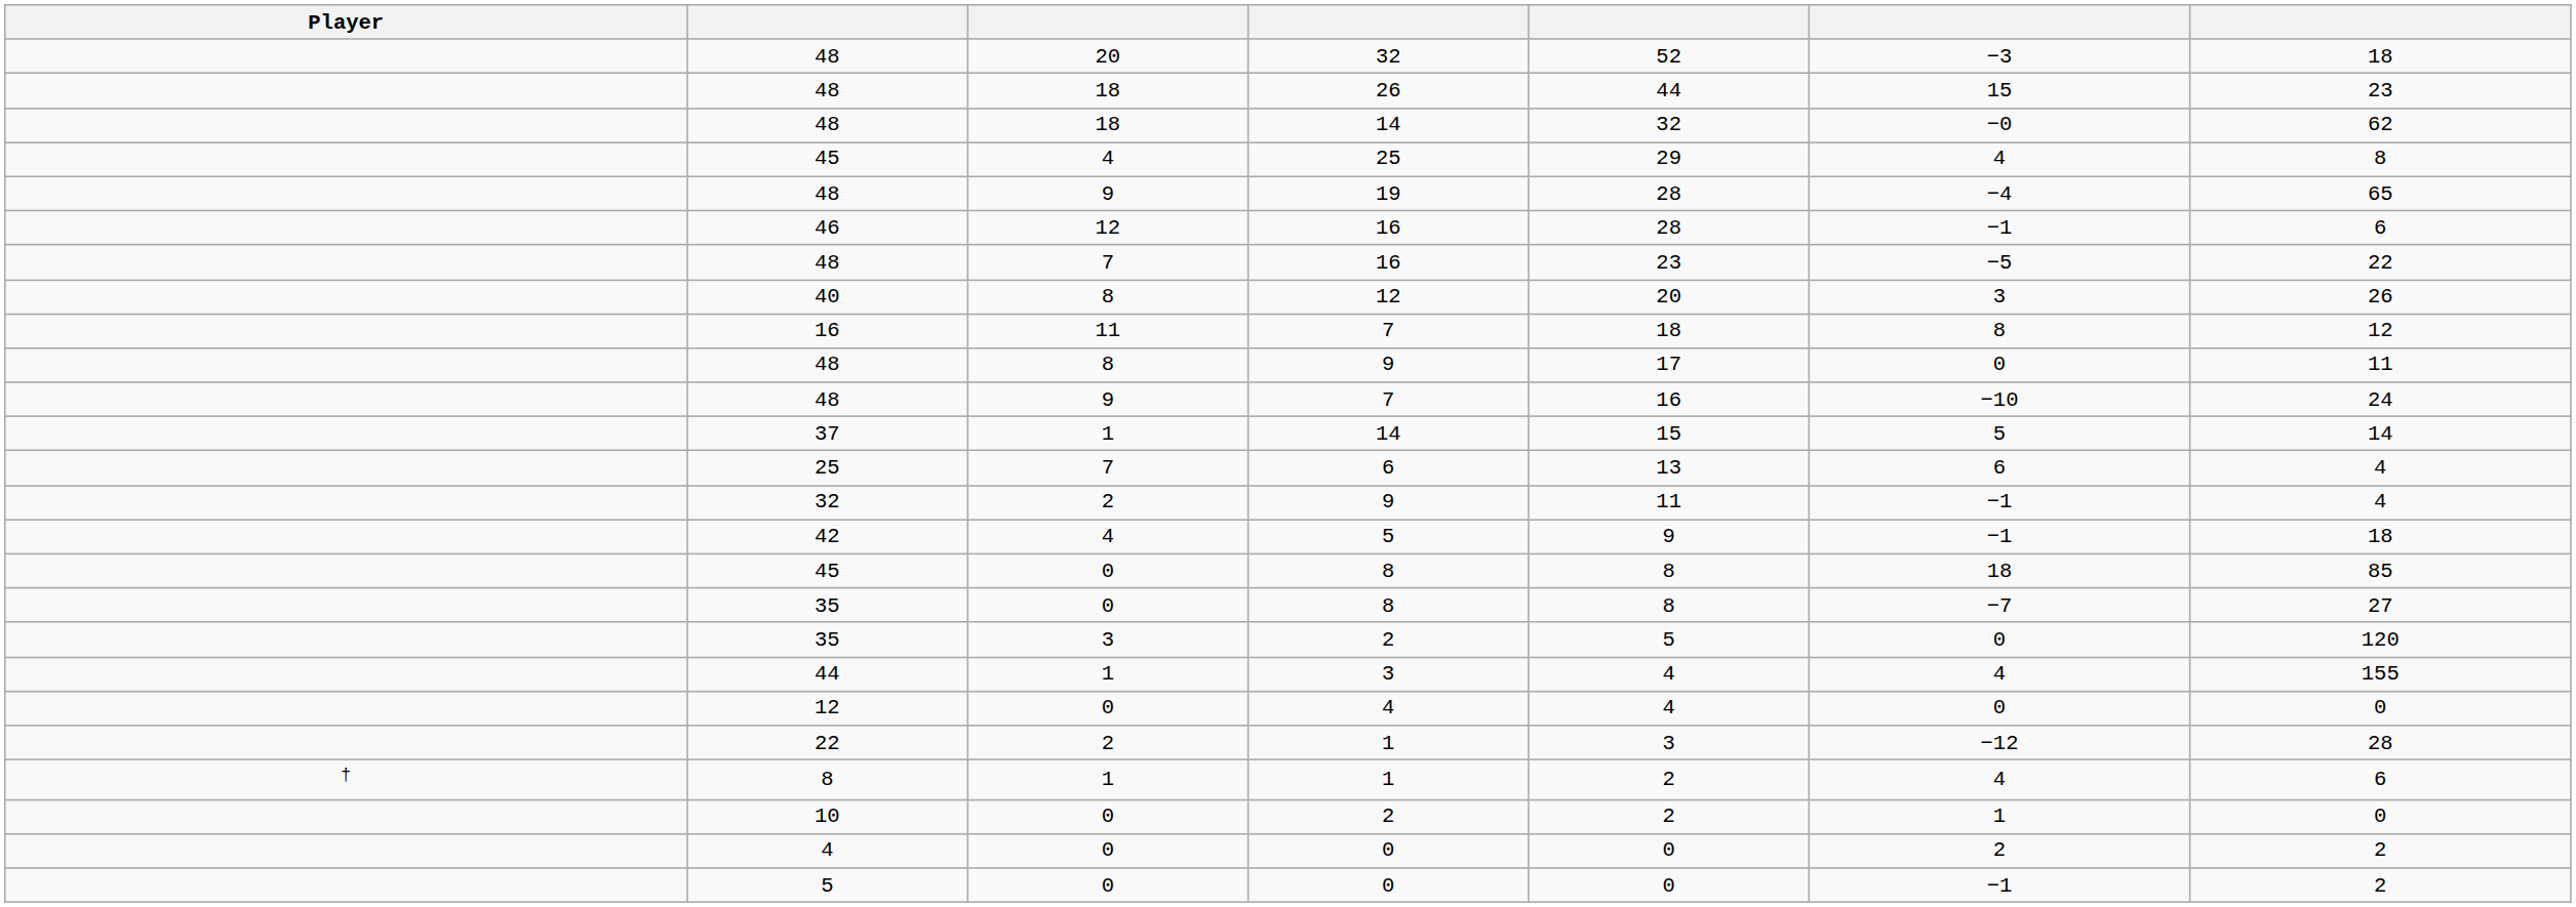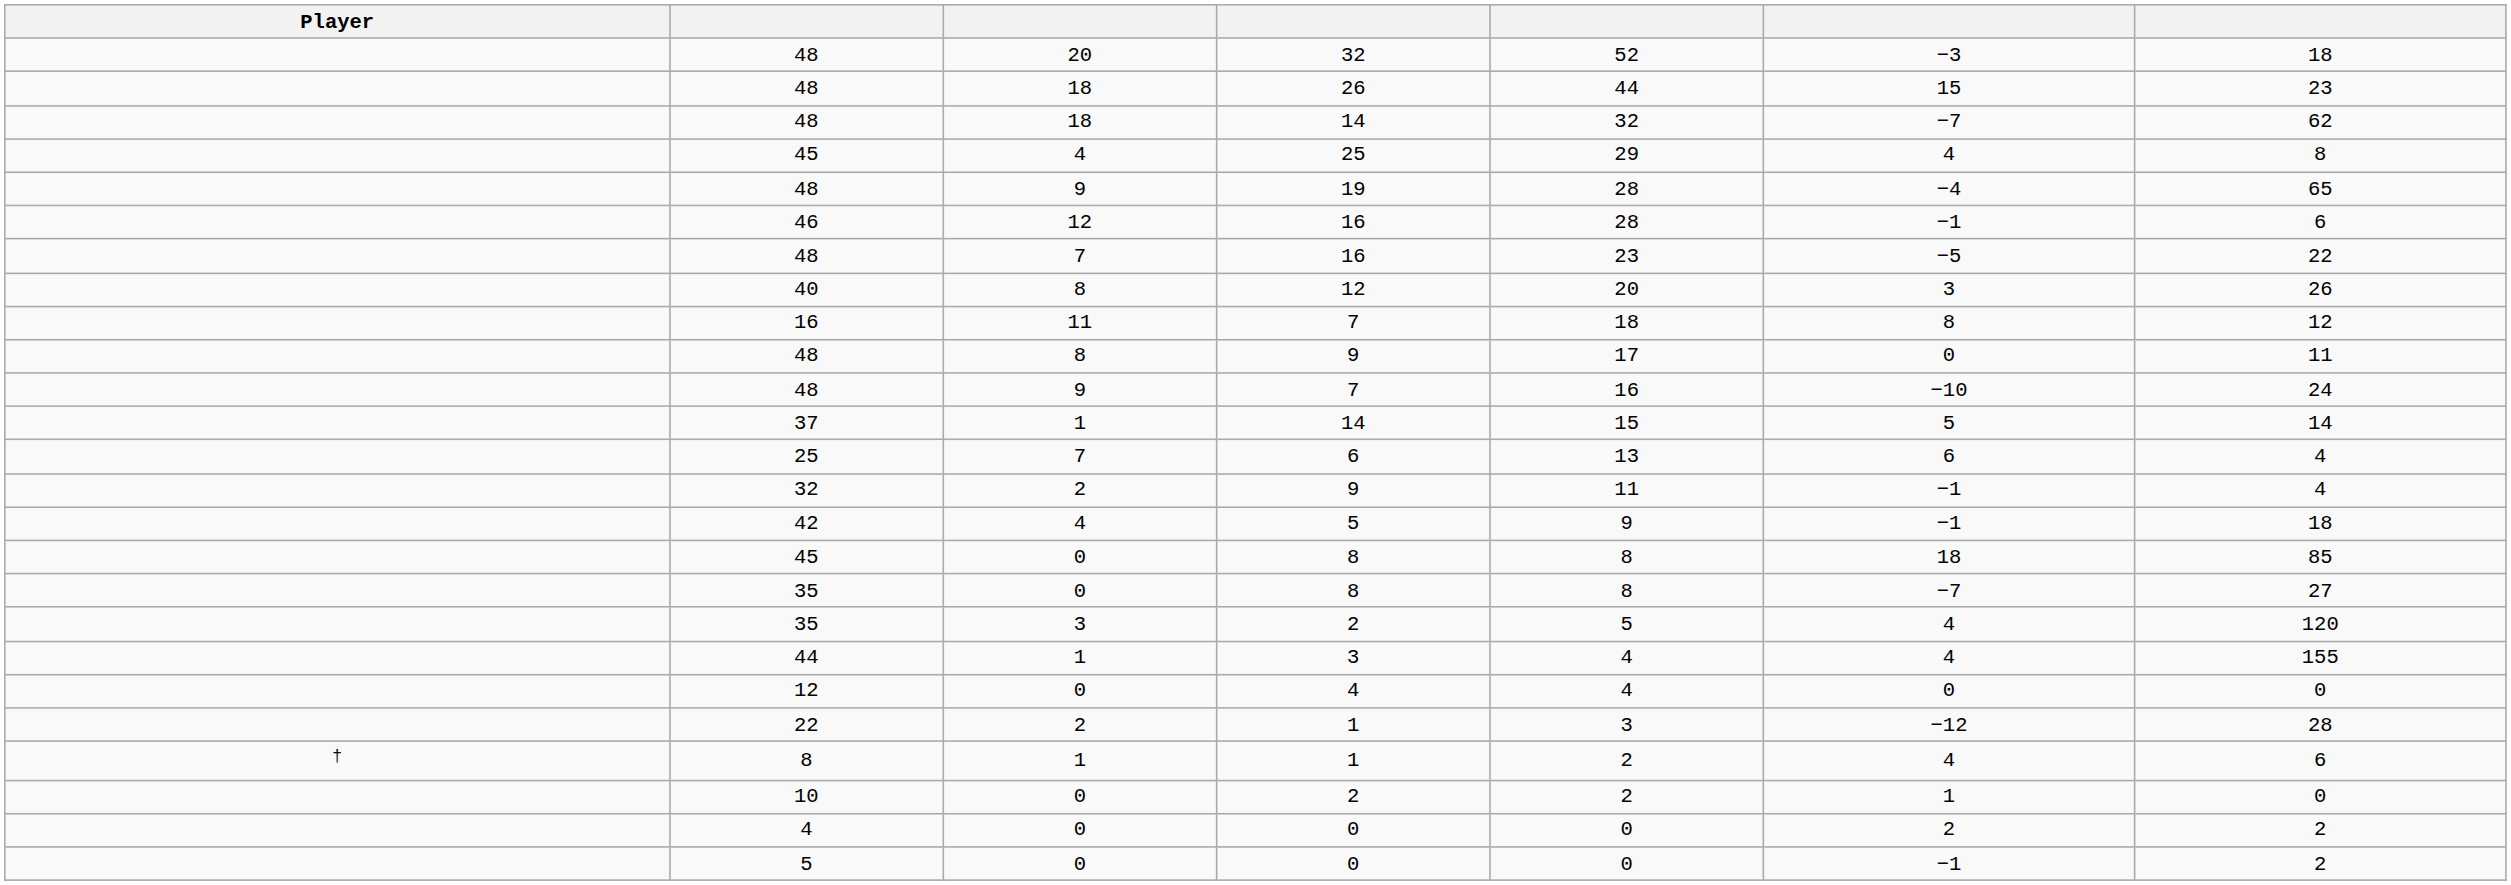48 / 14 | column 6: −0 -> −7
35 / 2 | column 6: 0 -> 4
